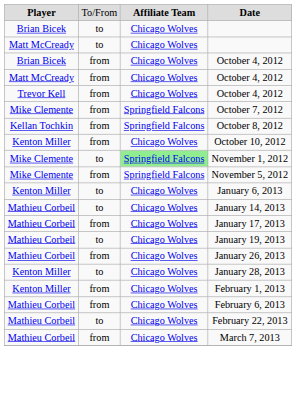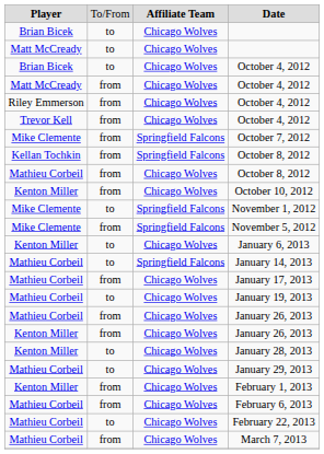Brian Bicek / October 4, 2012 | column 2: from -> to
+ row: Riley Emmerson | from | Chicago Wolves | October 4, 2012
+ row: Mathieu Corbeil | from | Chicago Wolves | October 8, 2012
November 1, 2012 | column 3: lightgreen background -> no background
January 14, 2013 | column 3: Chicago Wolves -> Springfield Falcons
+ row: Kenton Miller | from | Chicago Wolves | January 26, 2013
+ row: Mathieu Corbeil | to | Chicago Wolves | January 29, 2013
